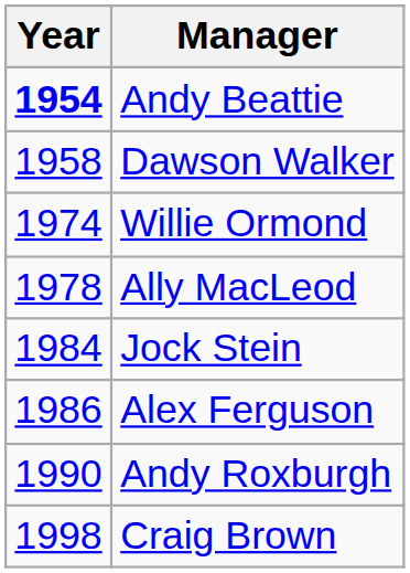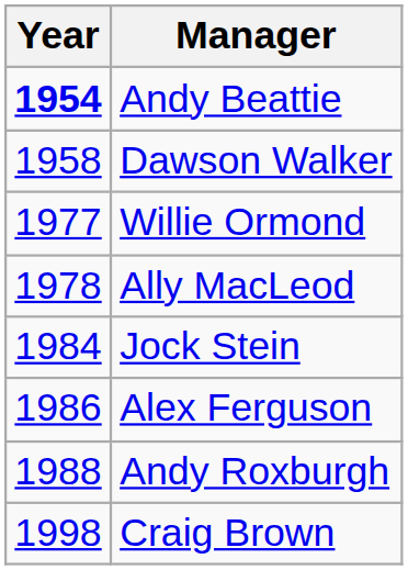Willie Ormond | Year: 1974 -> 1977
Andy Roxburgh | Year: 1990 -> 1988
